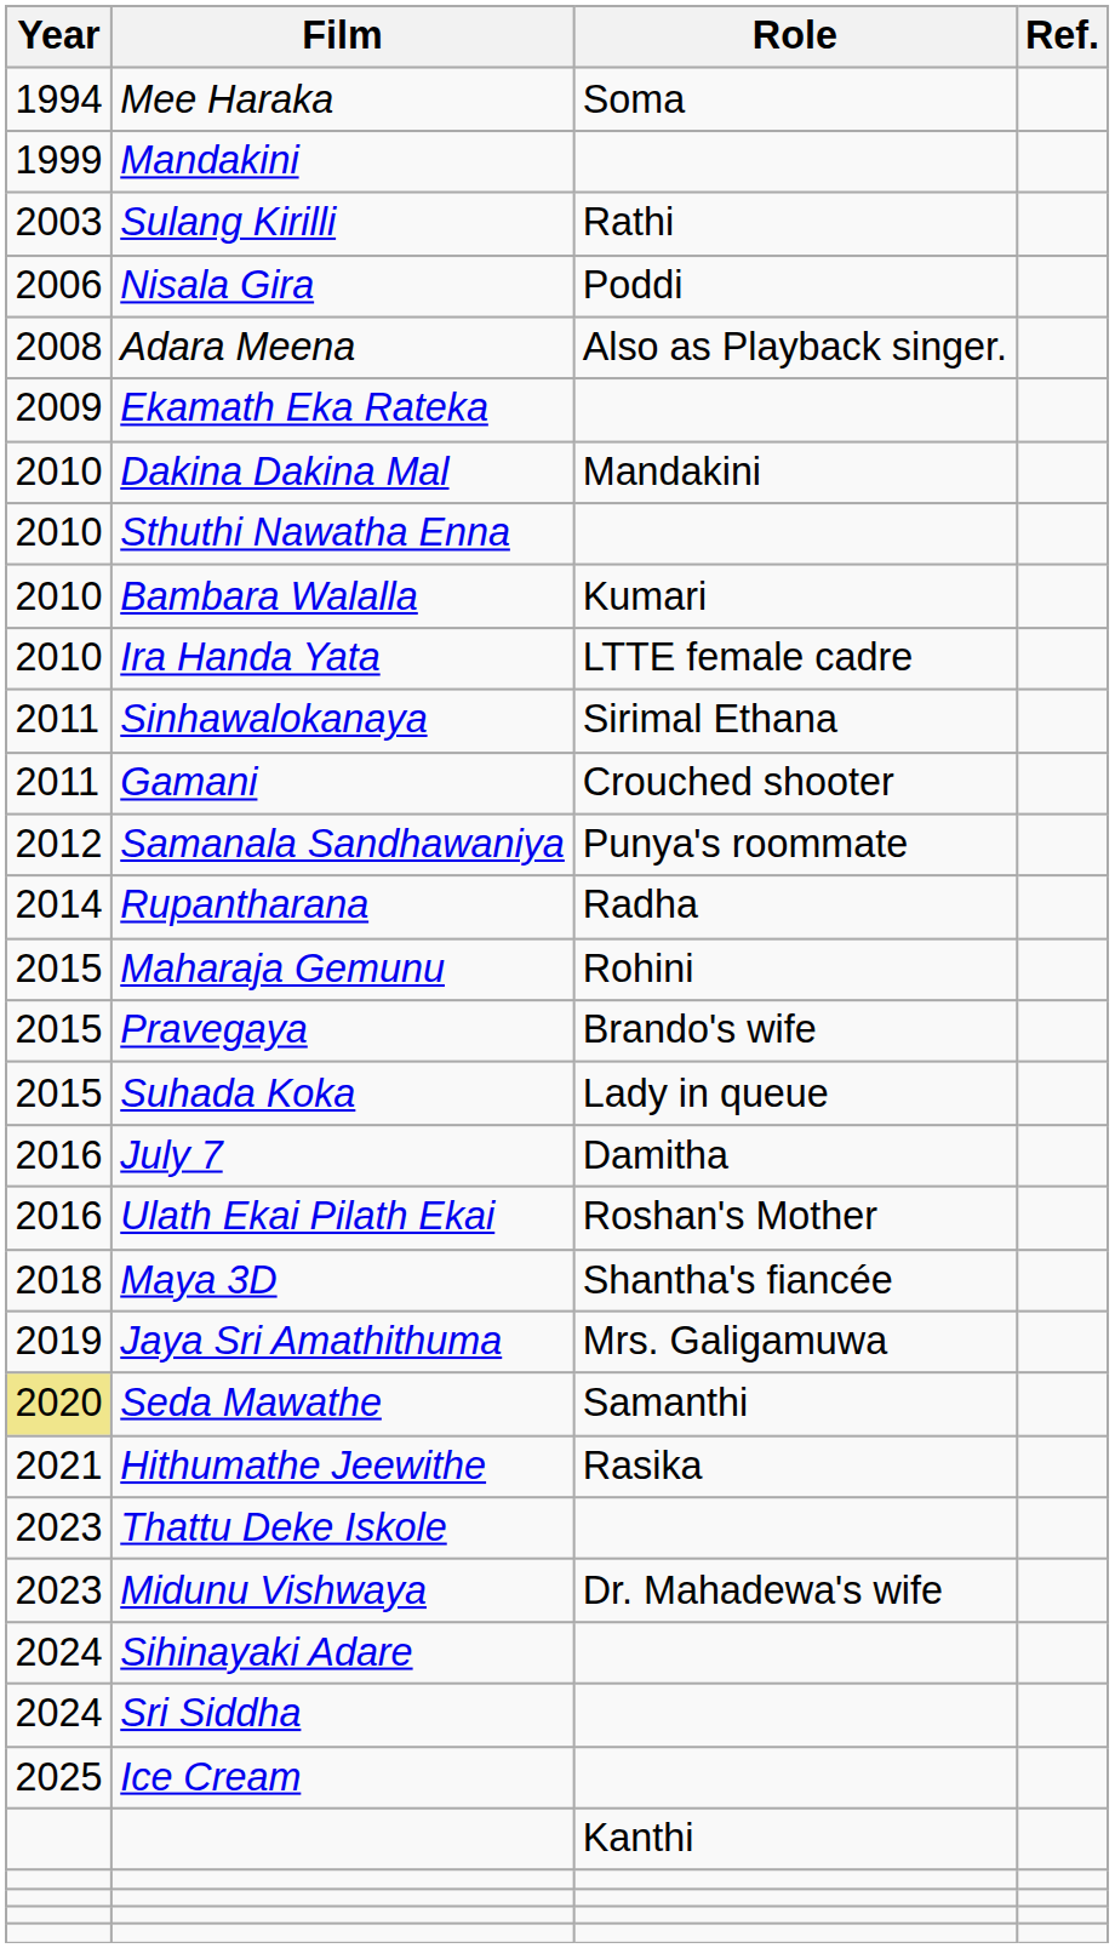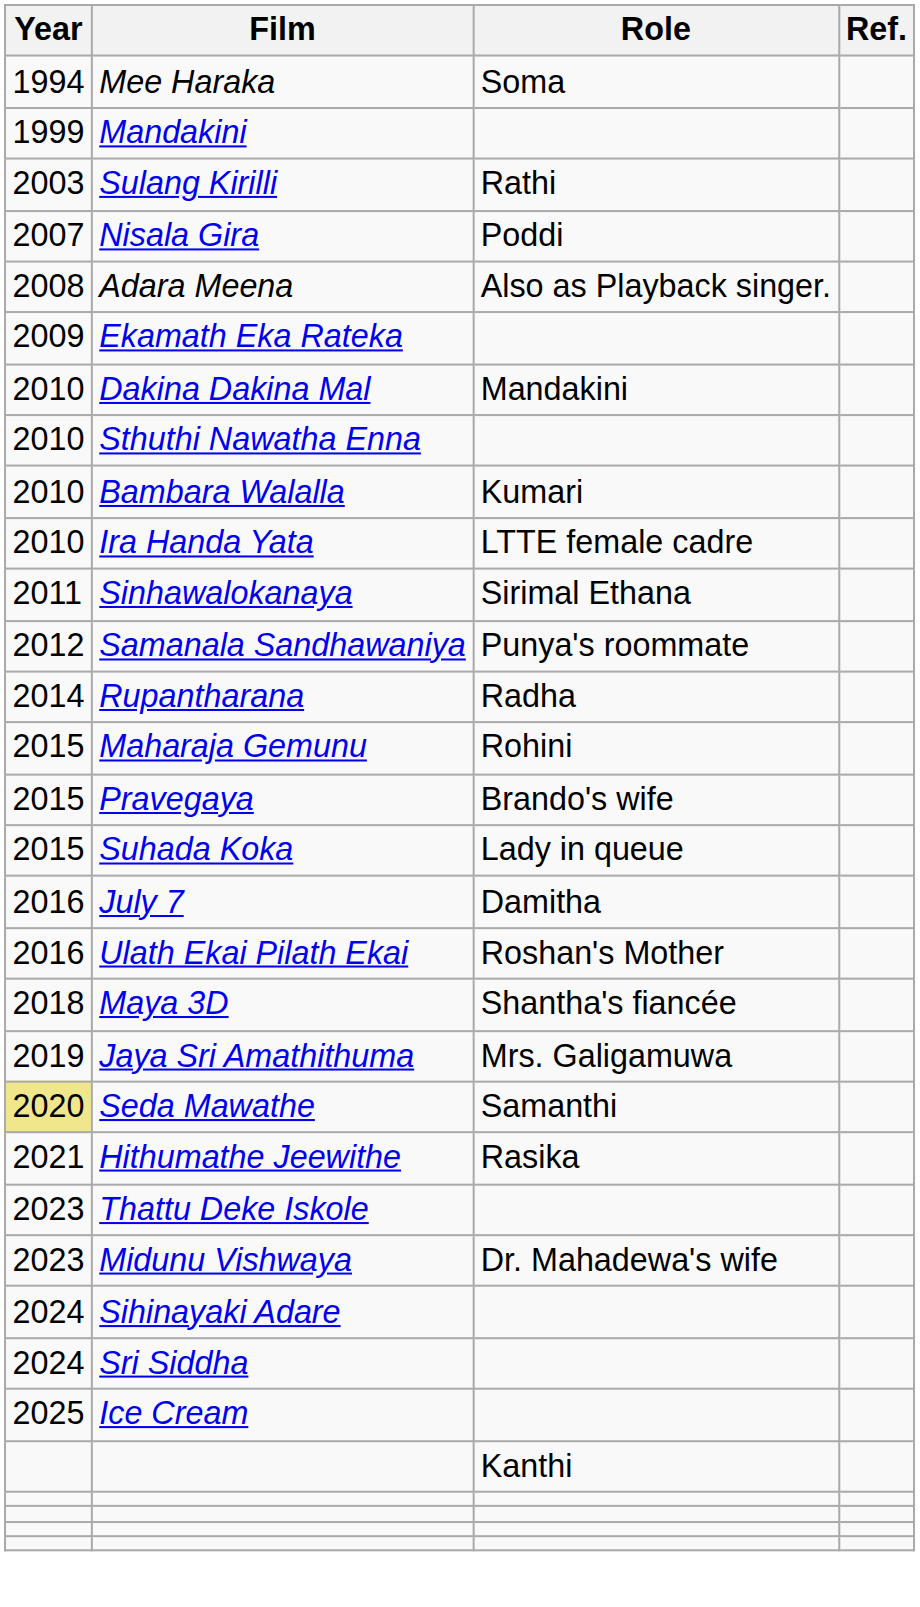Nisala Gira | Year: 2006 -> 2007
- row: 2011 | Gamani | Crouched shooter
